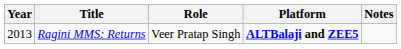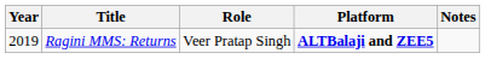Ragini MMS: Returns | Year: 2013 -> 2019
